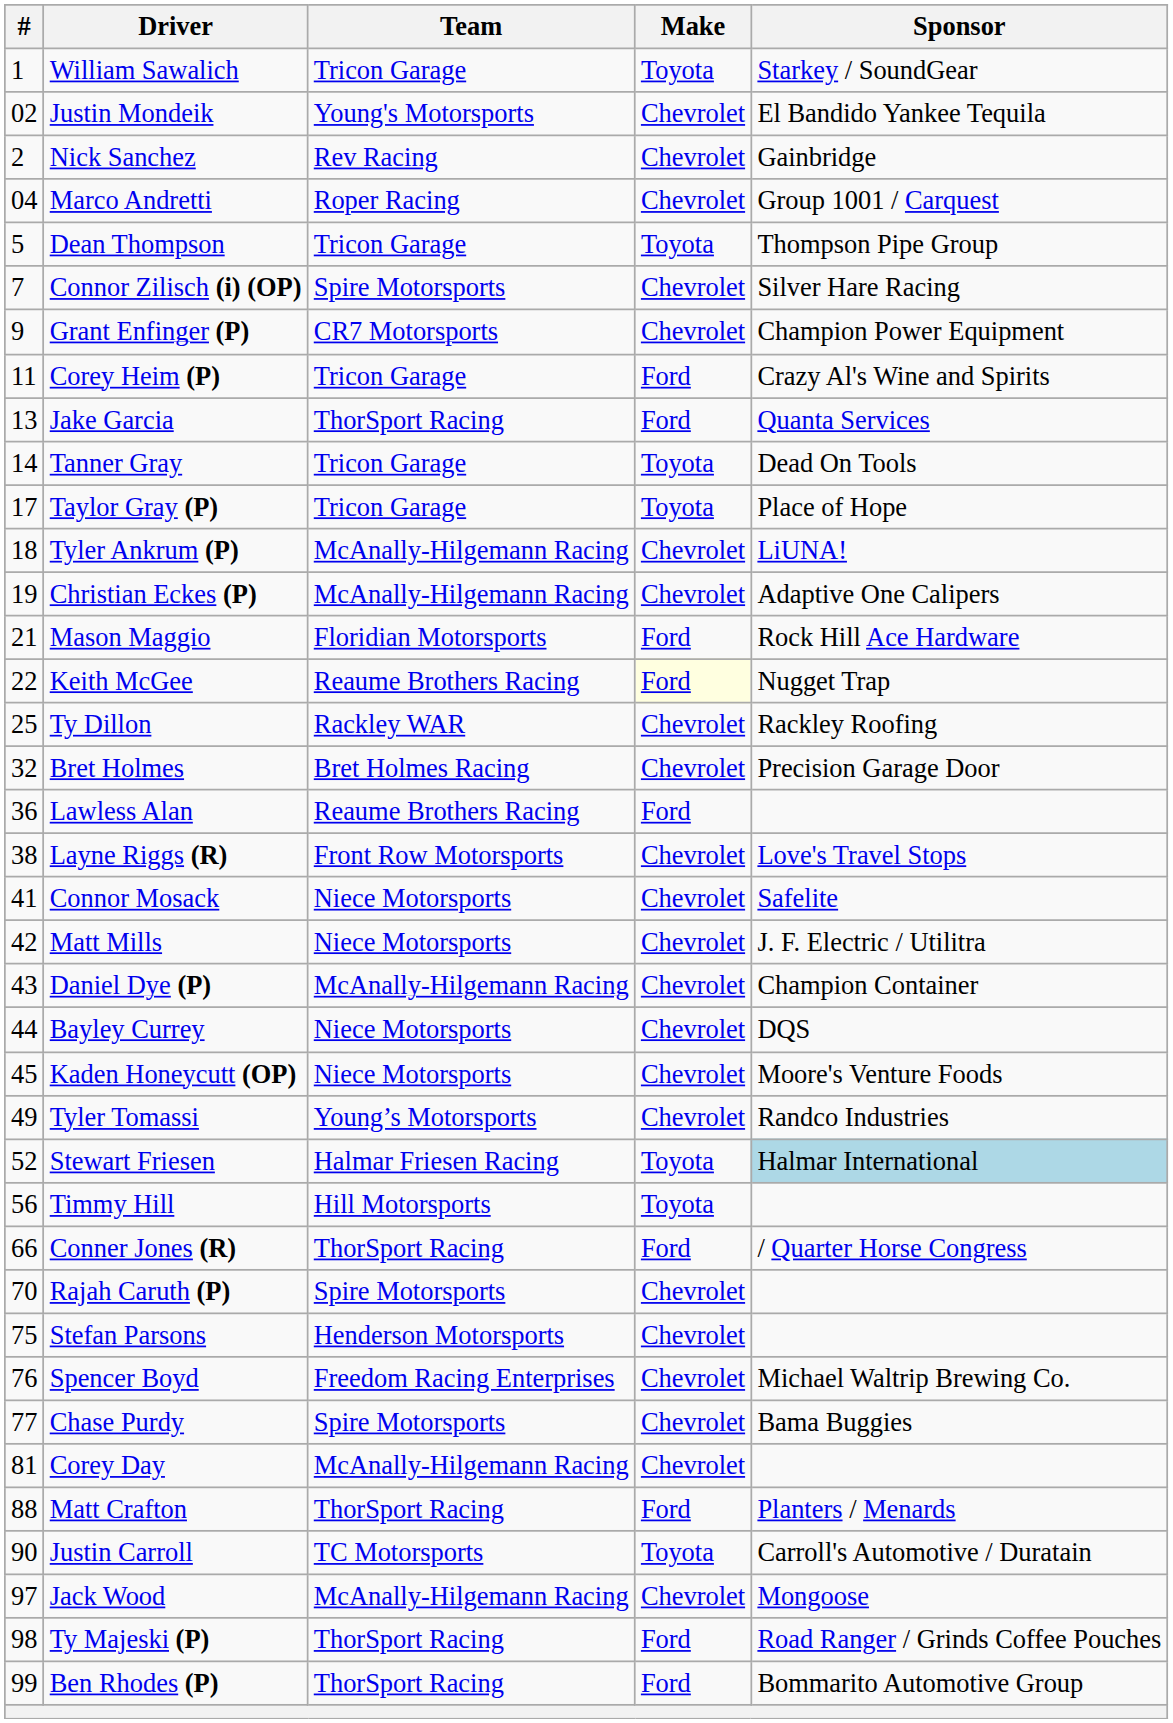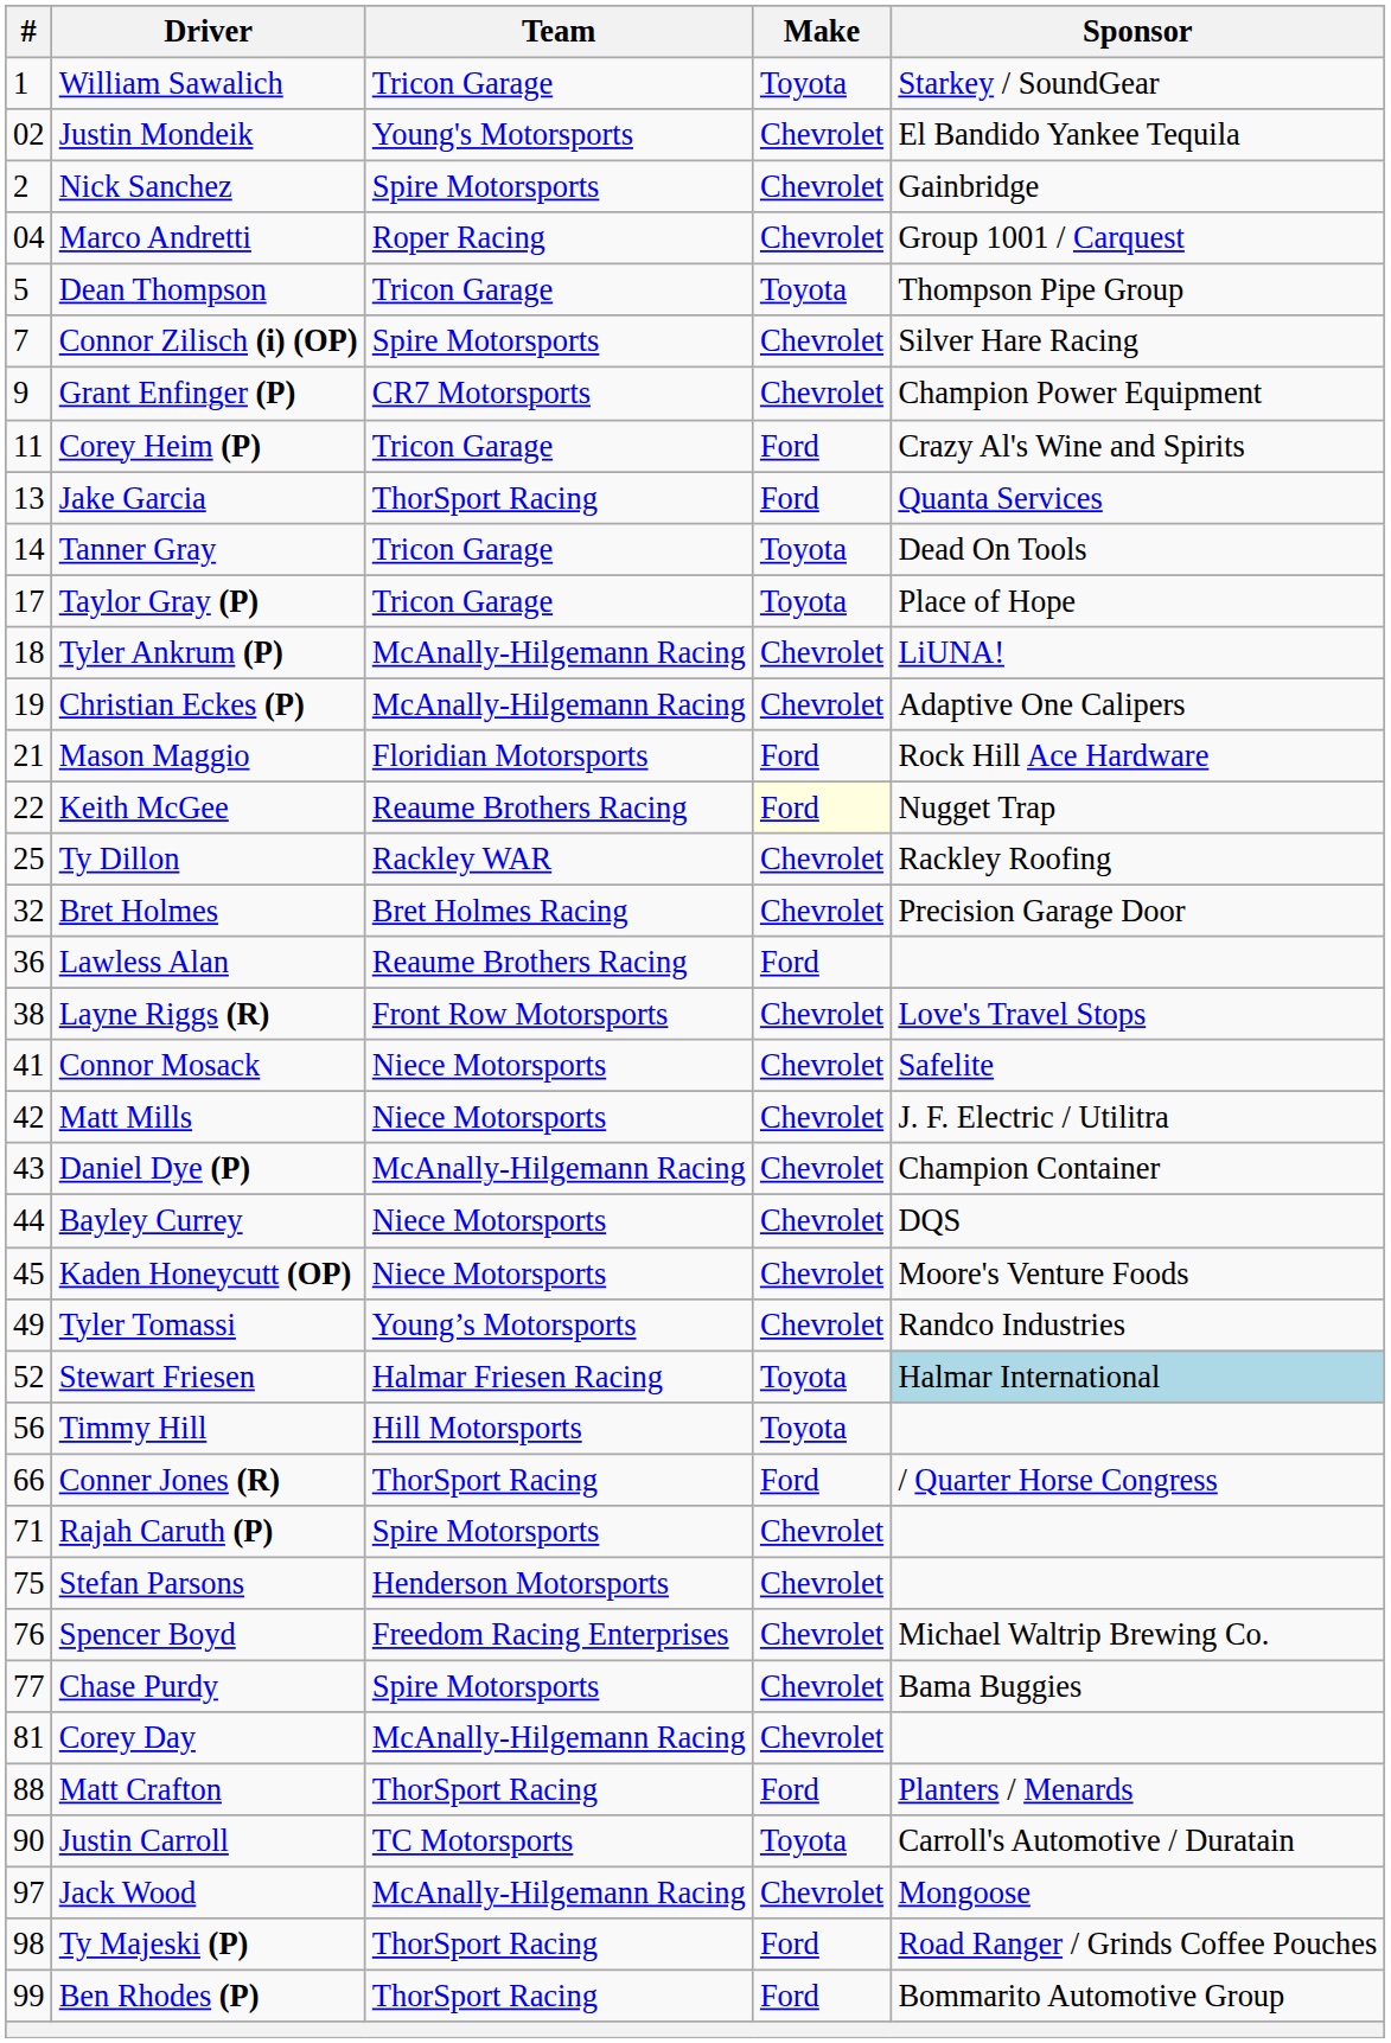Nick Sanchez | Team: Rev Racing -> Spire Motorsports
Rajah Caruth (P) | #: 70 -> 71
